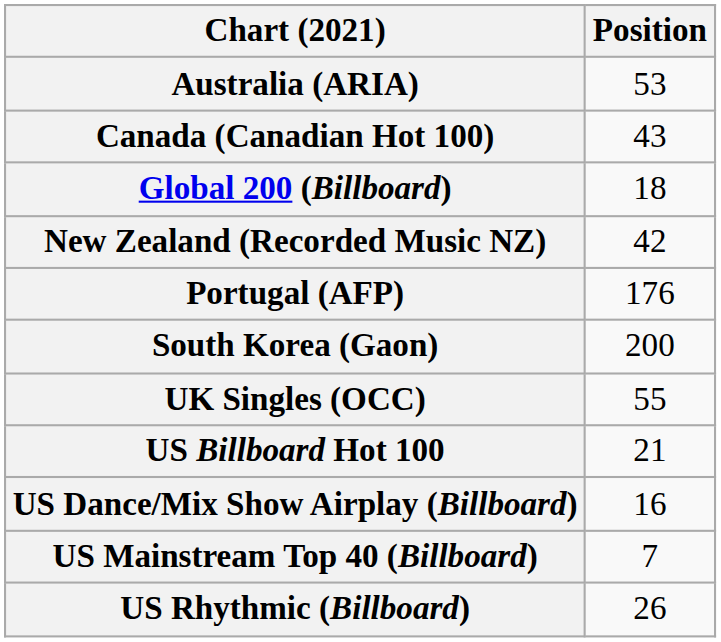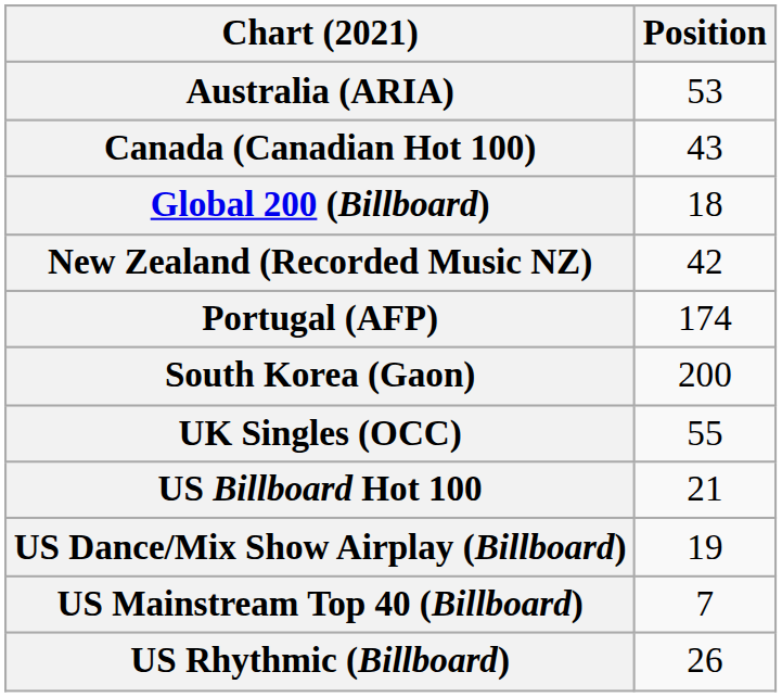Portugal (AFP) | Position: 176 -> 174
US Dance/Mix Show Airplay (Billboard) | Position: 16 -> 19
